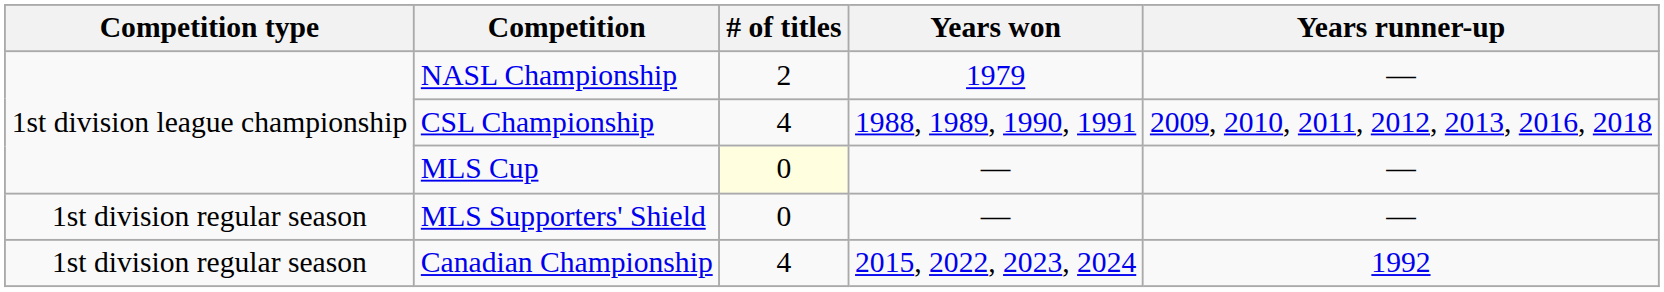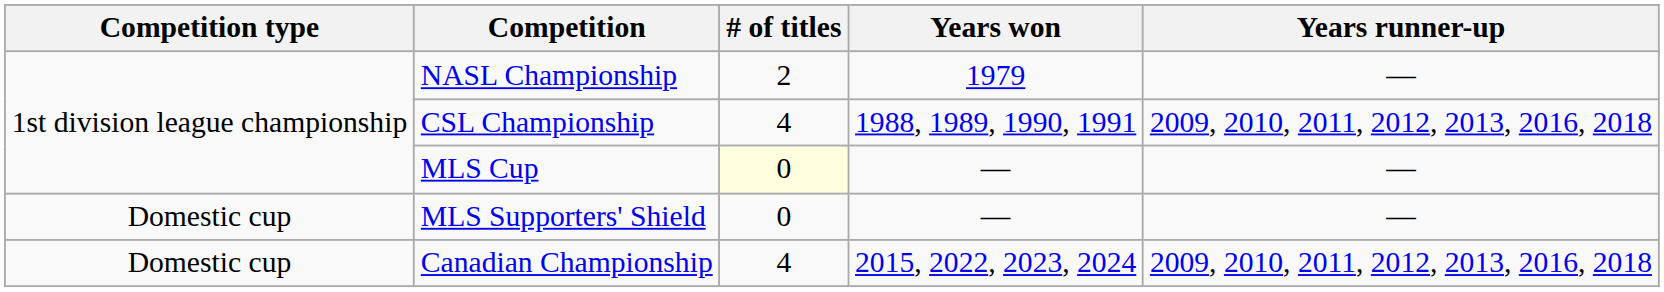MLS Supporters' Shield | Competition type: 1st division regular season -> Domestic cup
Canadian Championship | Competition type: 1st division regular season -> Domestic cup
Canadian Championship | Years runner-up: 1992 -> 2009, 2010, 2011, 2012, 2013, 2016, 2018
